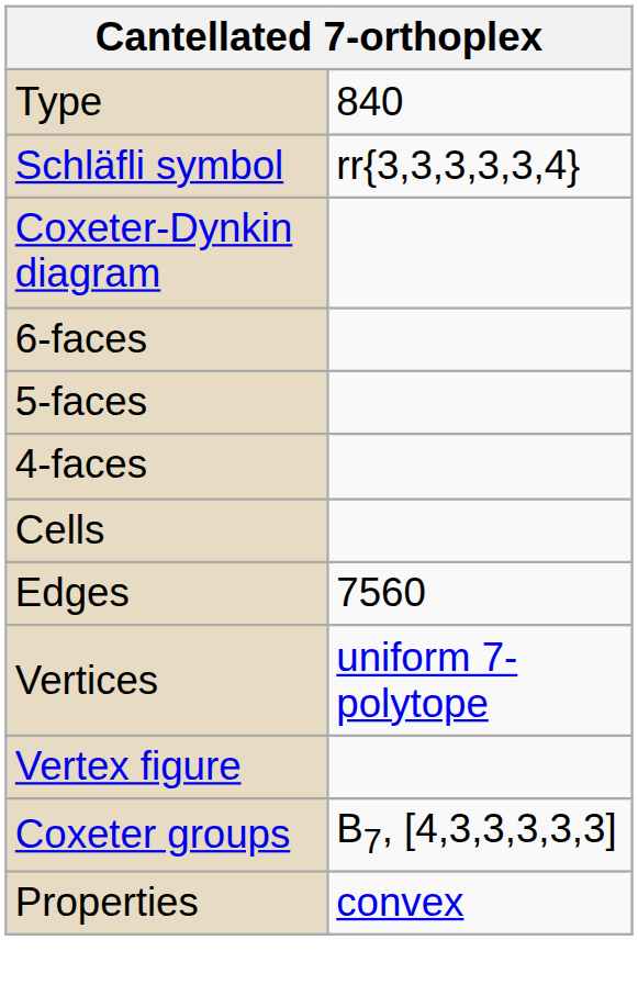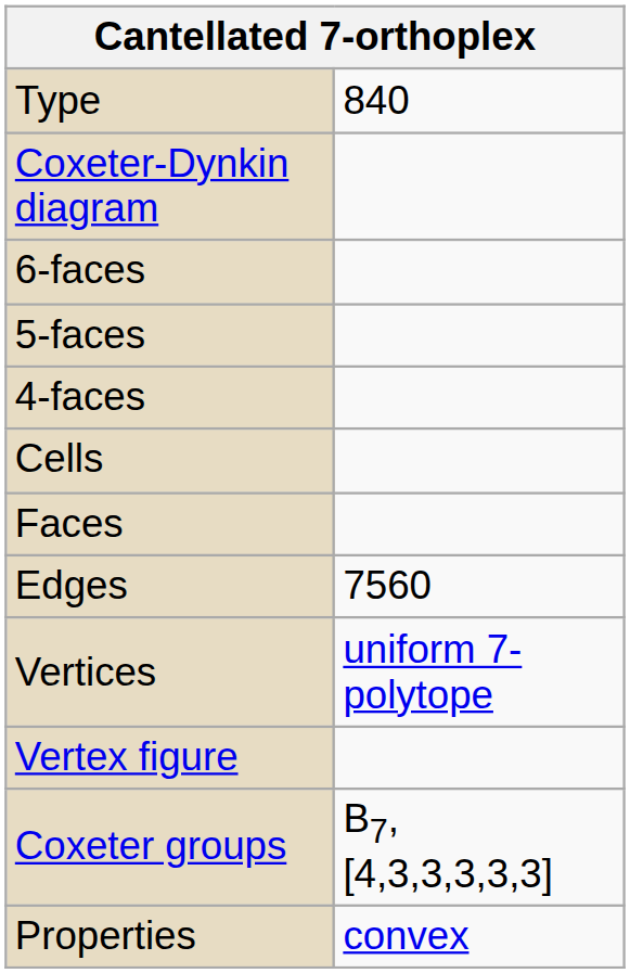- row: Schläfli symbol | rr{3,3,3,3,3,4}
+ row: Faces
